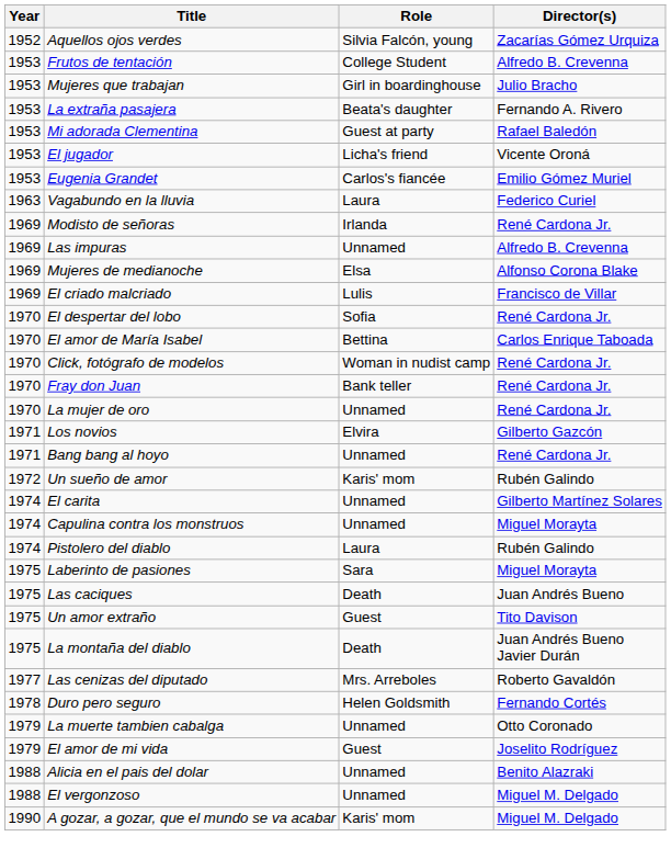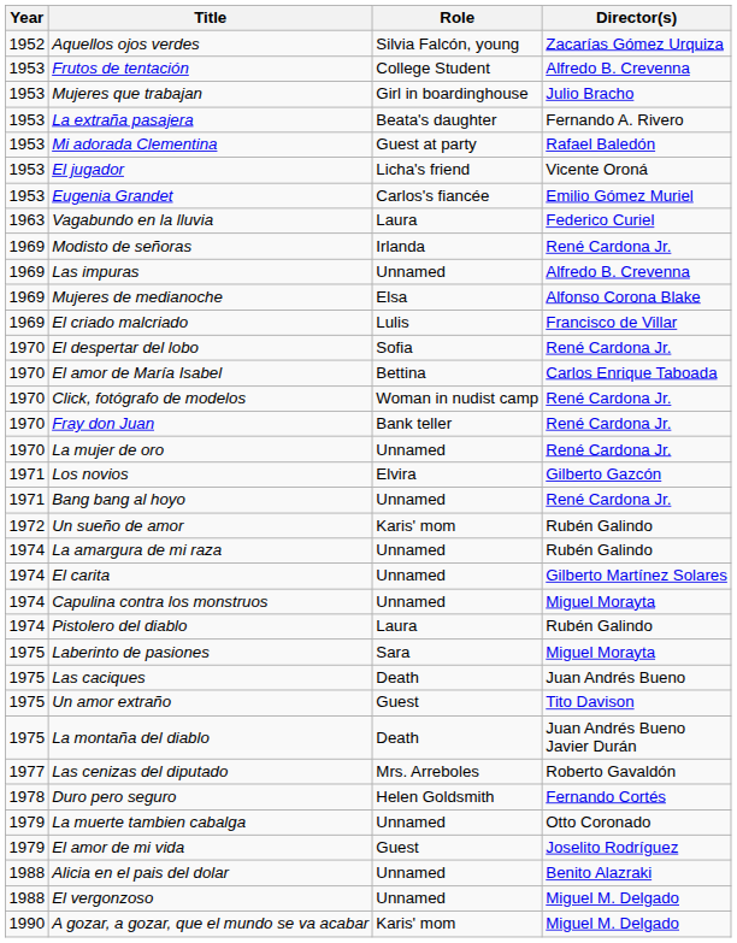+ row: 1974 | La amargura de mi raza | Unnamed | Rubén Galindo
